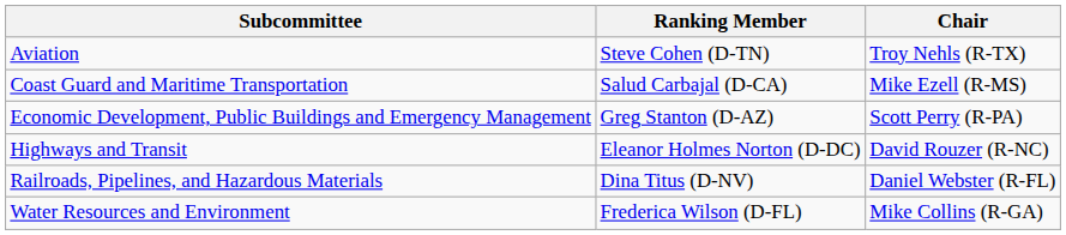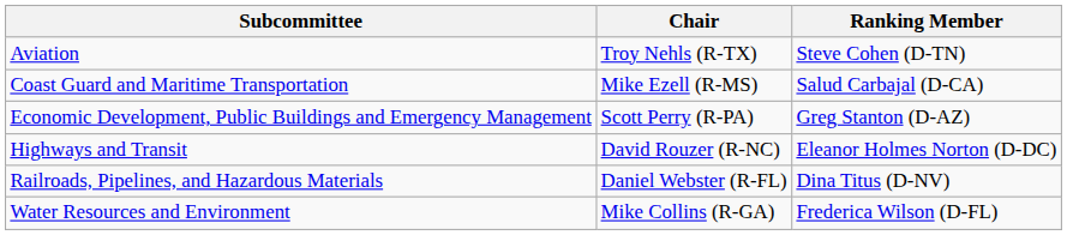columns swapped: Chair <-> Ranking Member
